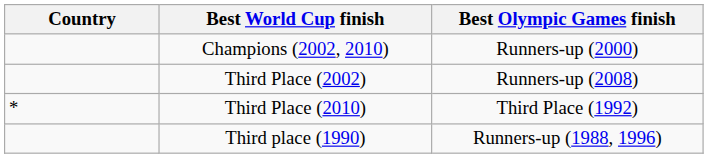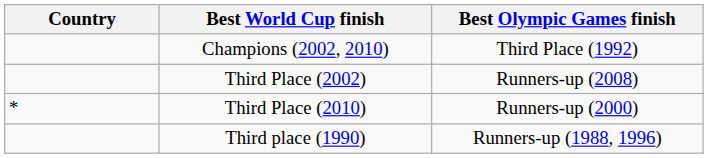Champions (2002, 2010) | Best Olympic Games finish: Runners-up (2000) -> Third Place (1992)
Third Place (2010) | Best Olympic Games finish: Third Place (1992) -> Runners-up (2000)
